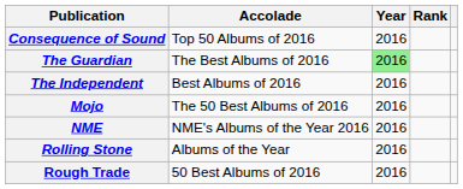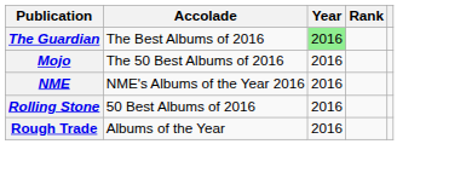- row: Consequence of Sound | Top 50 Albums of 2016 | 2016
- row: The Independent | Best Albums of 2016 | 2016
Rolling Stone | Accolade: Albums of the Year -> 50 Best Albums of 2016
Rough Trade | Accolade: 50 Best Albums of 2016 -> Albums of the Year
